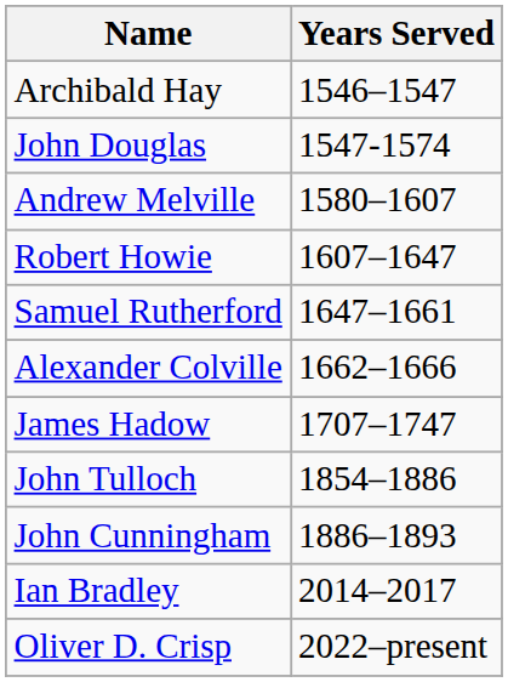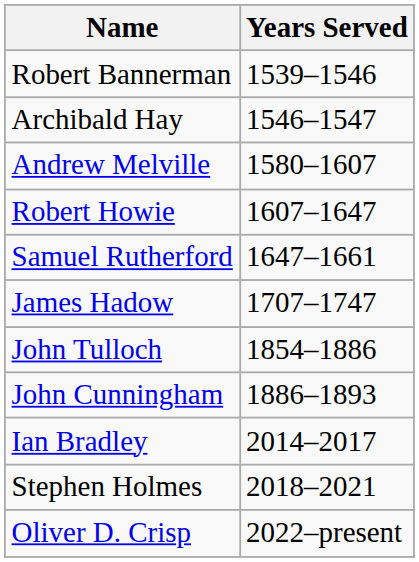+ row: Robert Bannerman | 1539–1546
- row: John Douglas | 1547-1574
- row: Alexander Colville | 1662–1666
+ row: Stephen Holmes | 2018–2021
